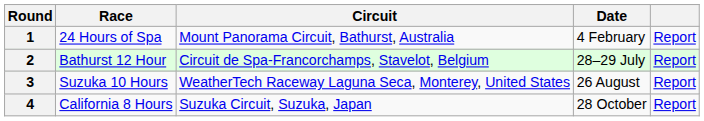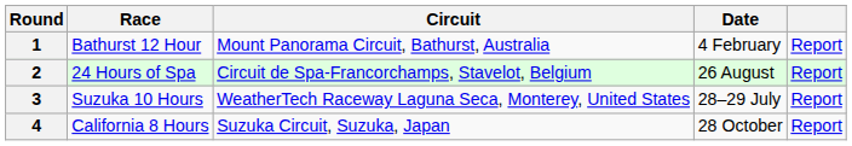1 | Race: 24 Hours of Spa -> Bathurst 12 Hour
2 | Race: Bathurst 12 Hour -> 24 Hours of Spa
2 | Date: 28–29 July -> 26 August
3 | Date: 26 August -> 28–29 July
